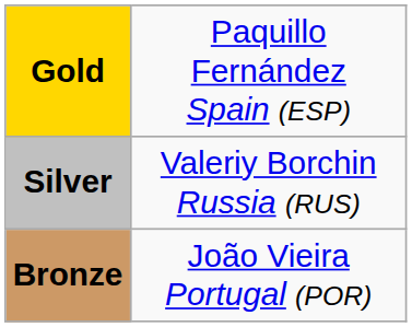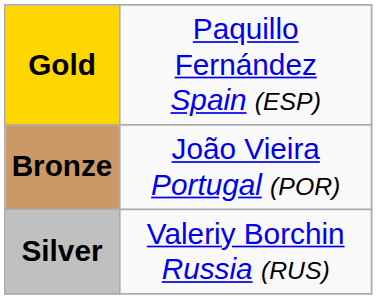rows swapped: Silver <-> Bronze
